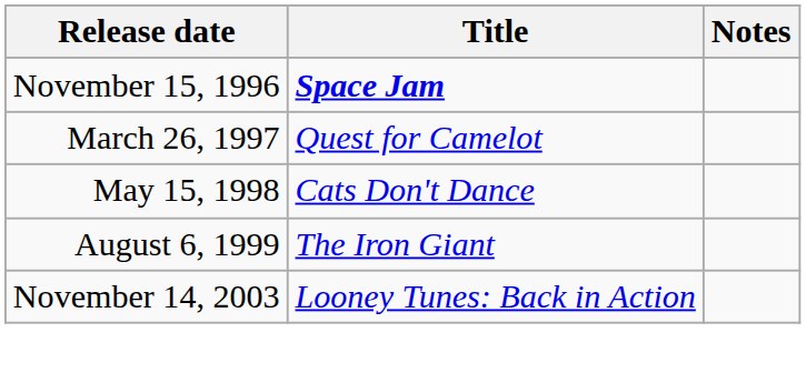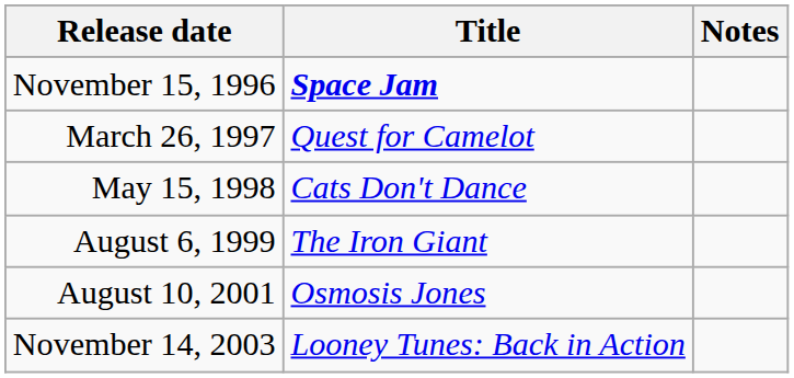+ row: August 10, 2001 | Osmosis Jones
